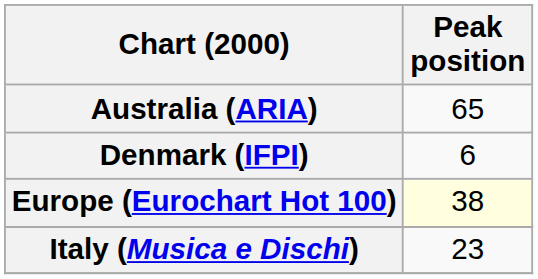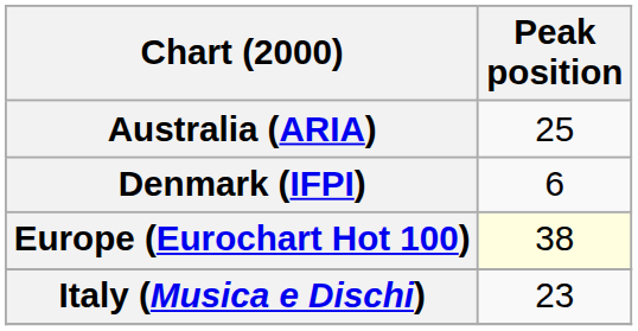Australia (ARIA) | Peak position: 65 -> 25
